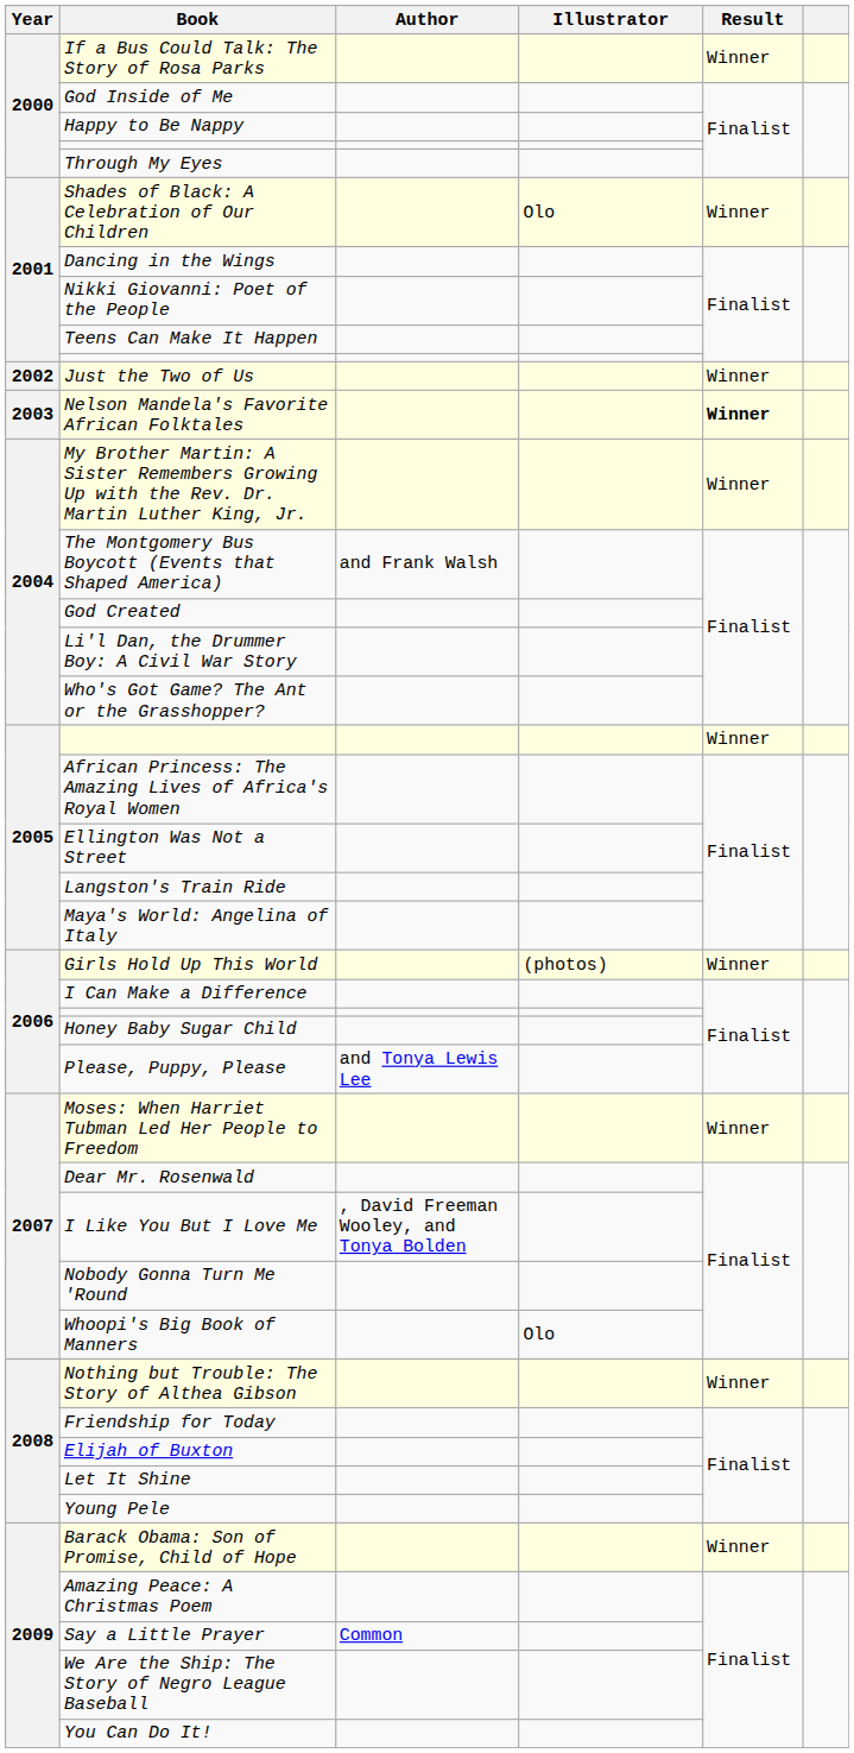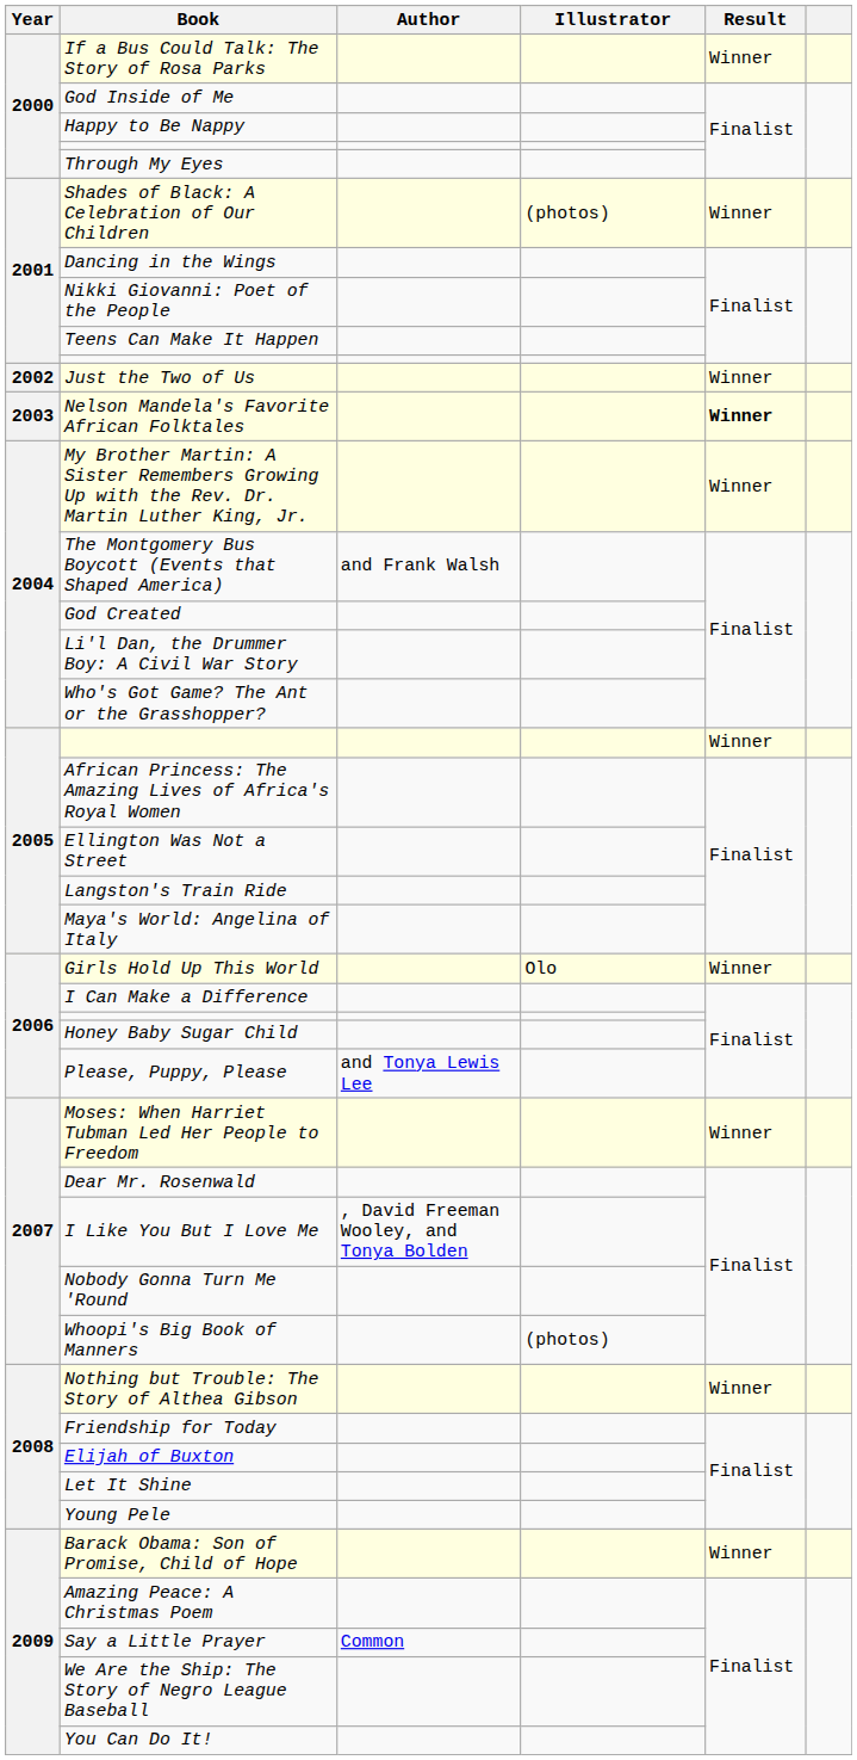Shades of Black: A Celebration of Our Children | Illustrator: Olo -> (photos)
Girls Hold Up This World | Illustrator: (photos) -> Olo
Whoopi's Big Book of Manners | Illustrator: Olo -> (photos)
